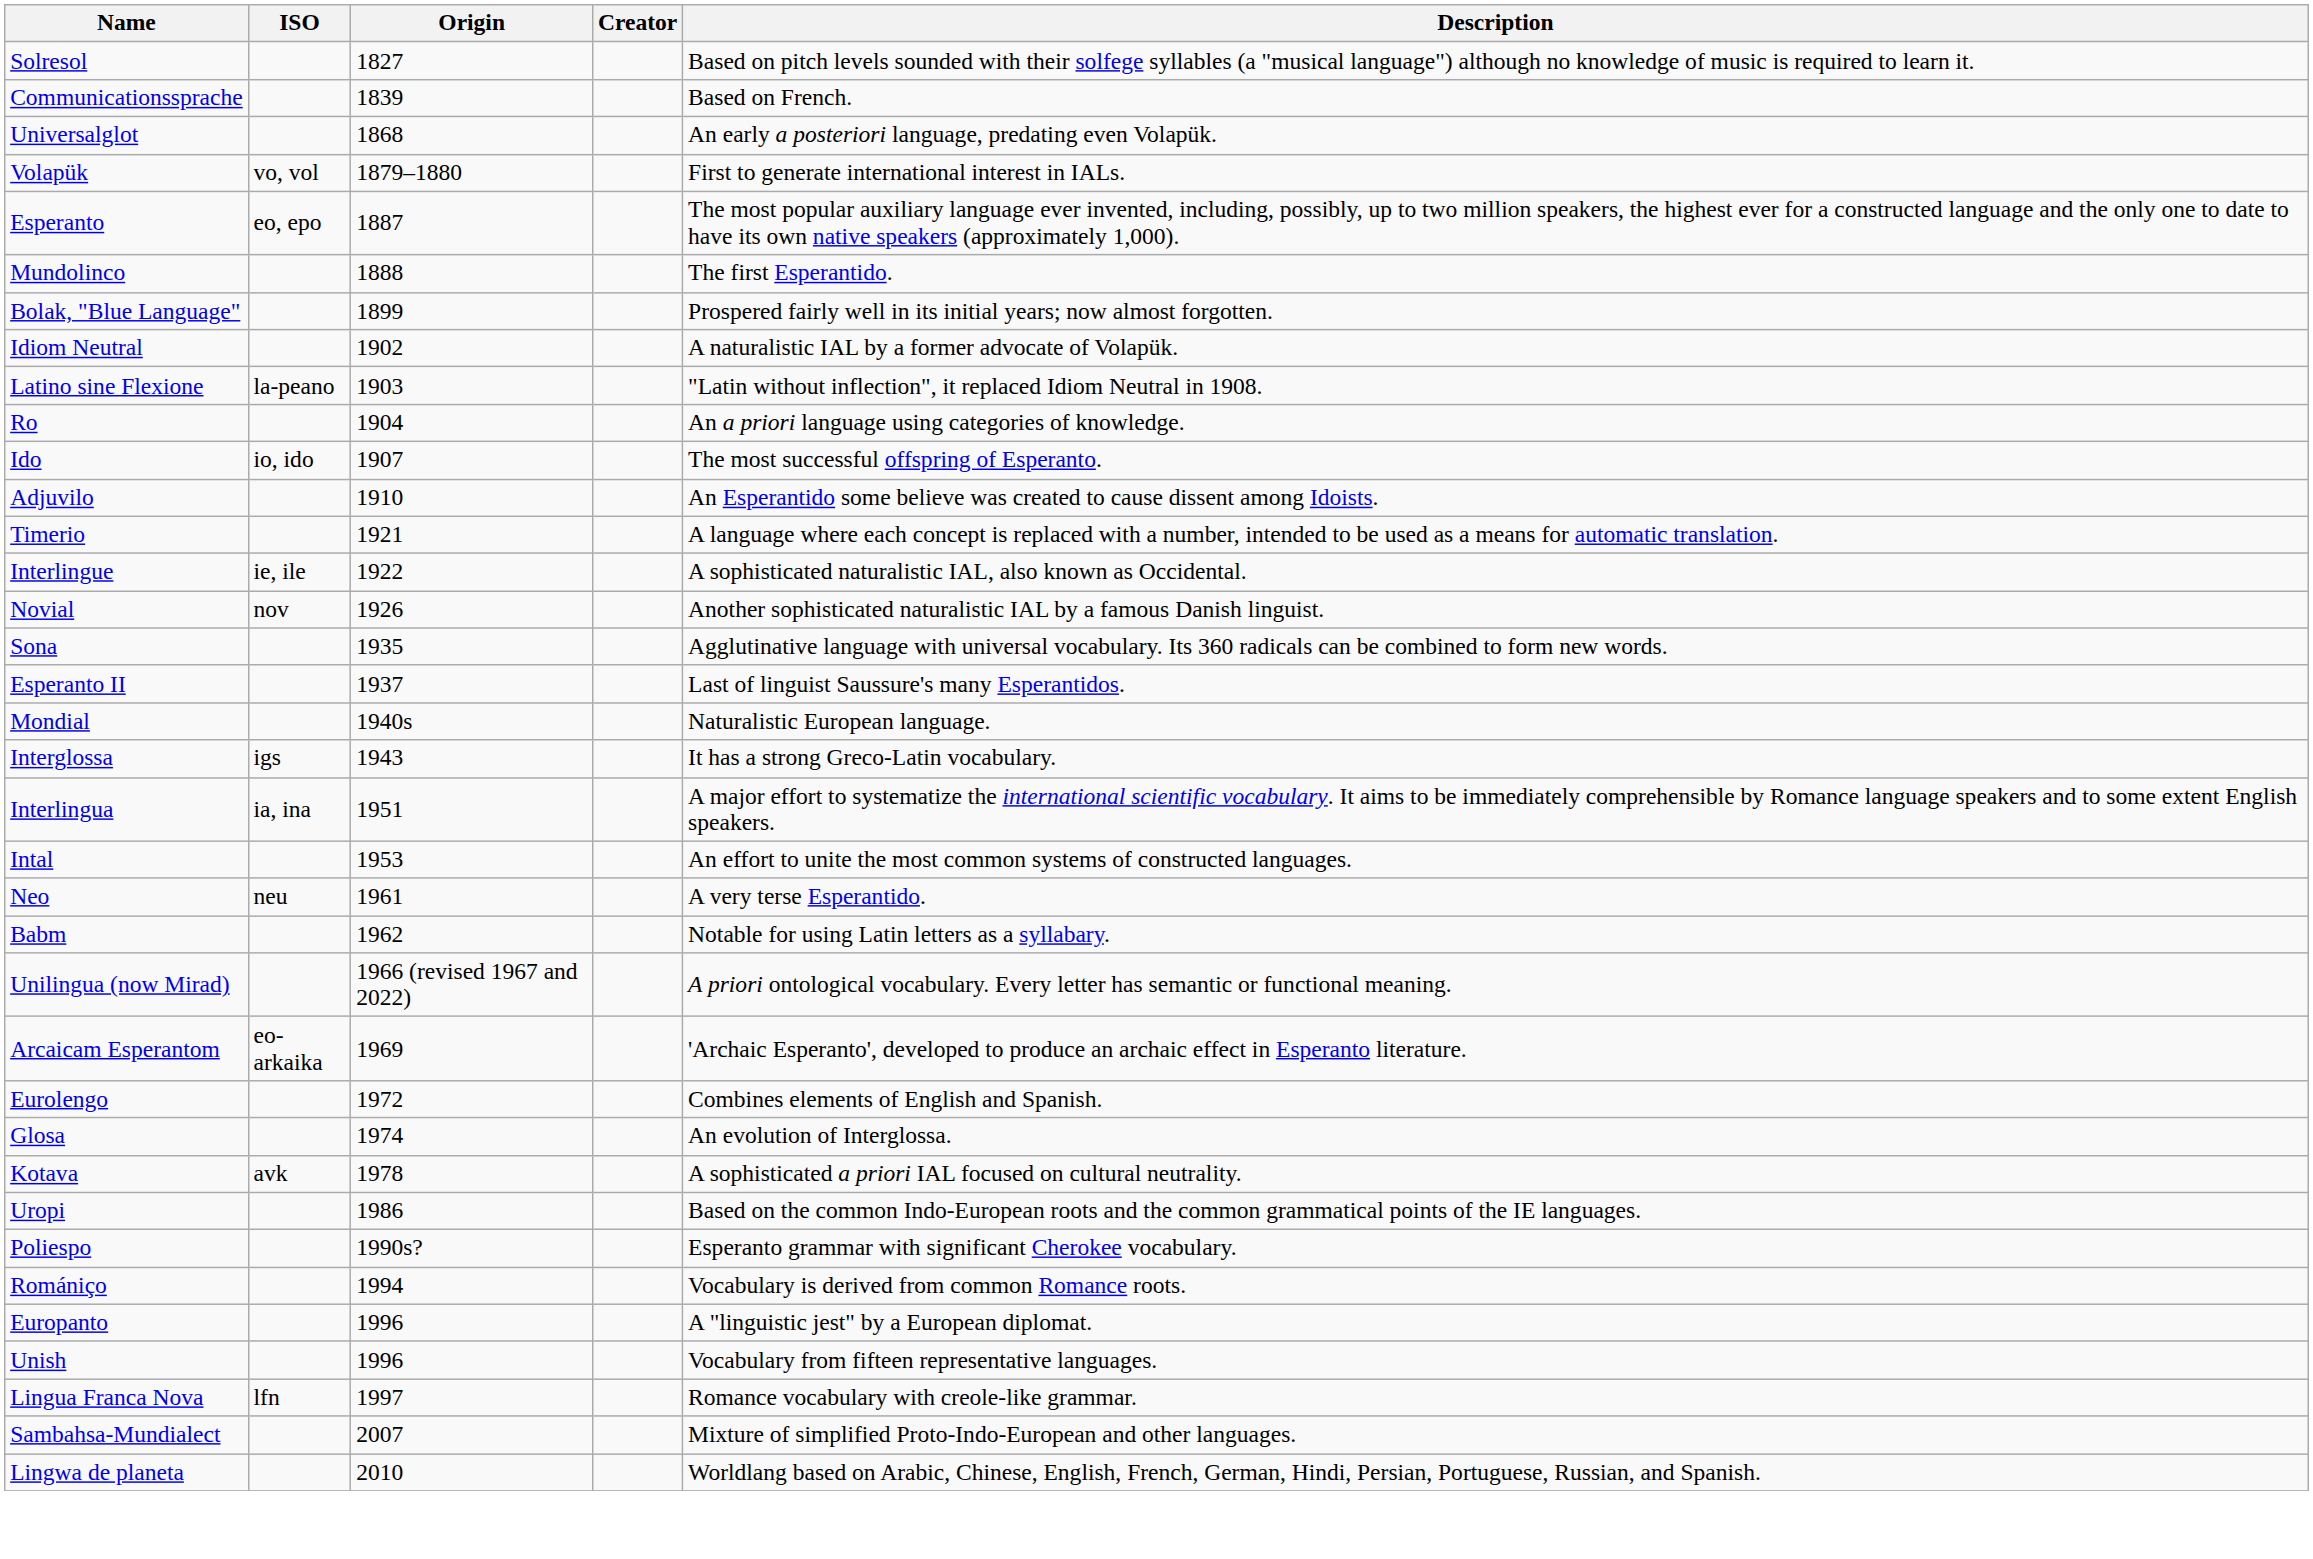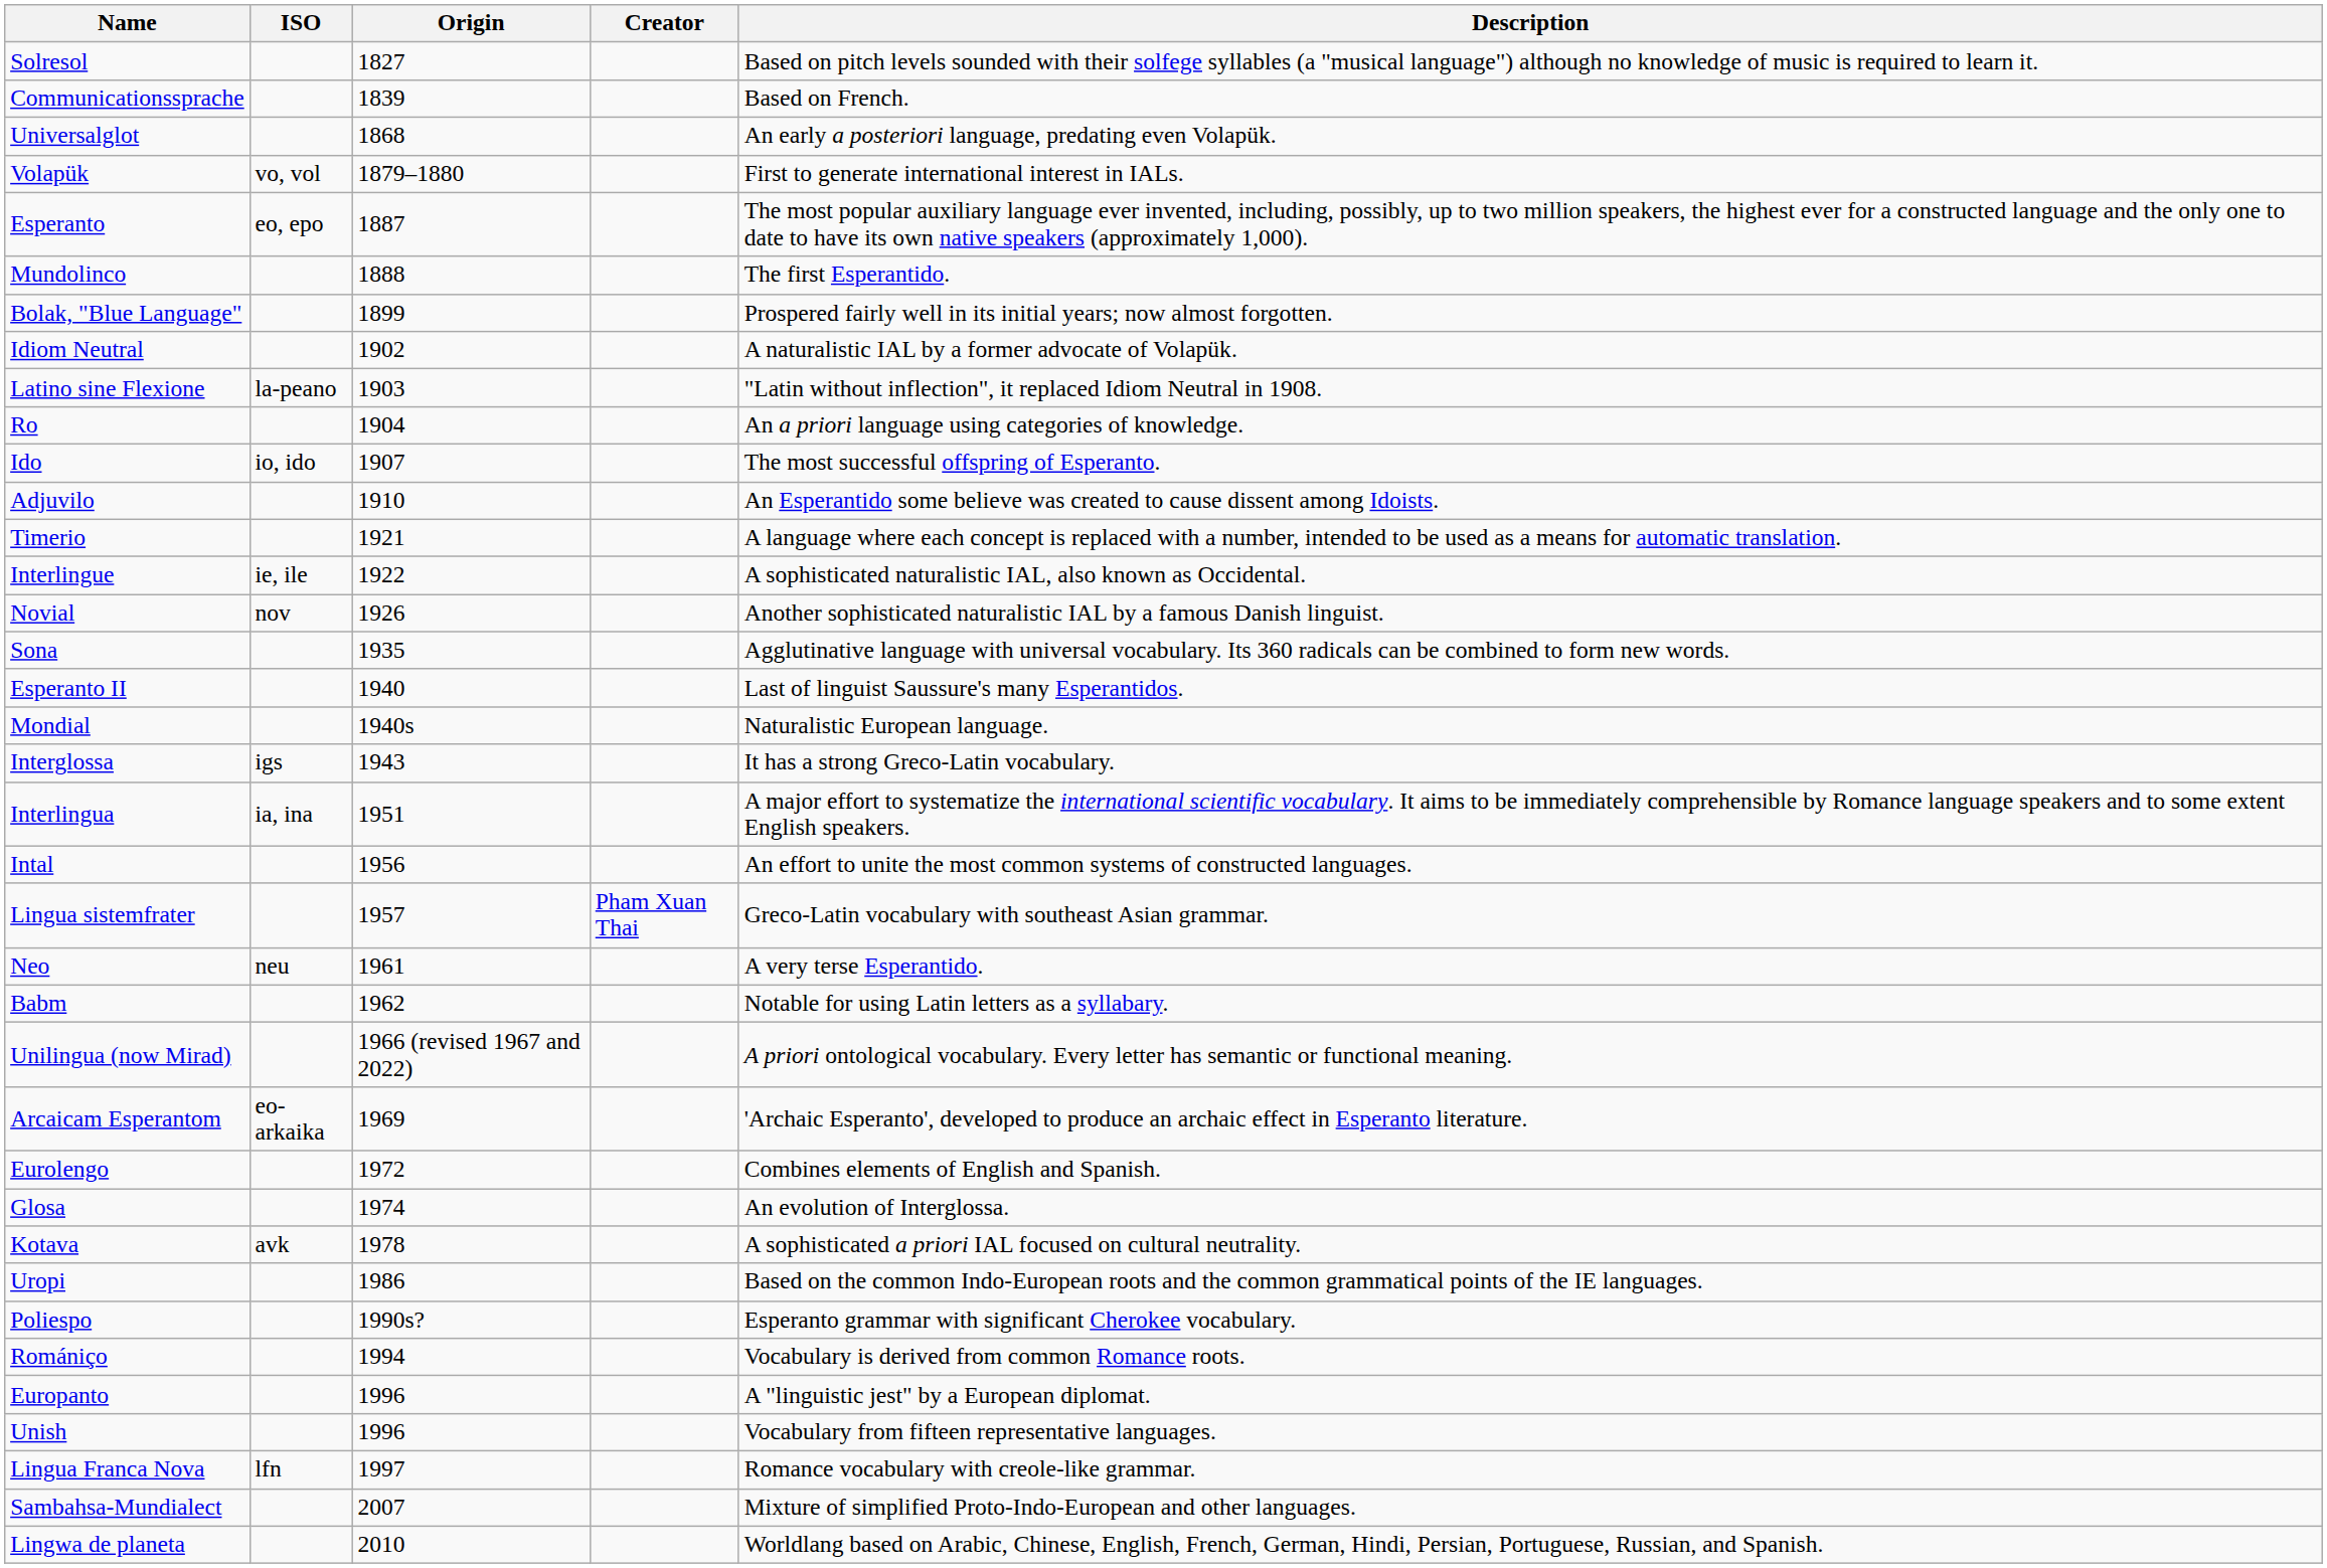Esperanto II | Origin: 1937 -> 1940
Intal | Origin: 1953 -> 1956
+ row: Lingua sistemfrater | 1957 | Pham Xuan Thai | Greco-Latin vocabulary with southeast Asian grammar.
